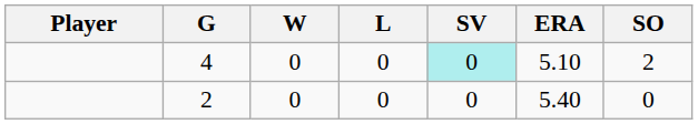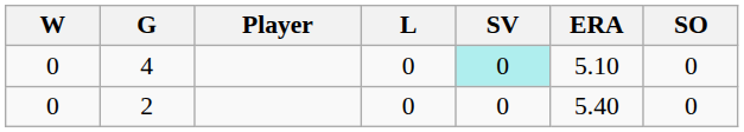columns swapped: Player <-> W
4 | SO: 2 -> 0
